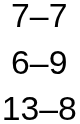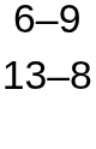- row: 7–7
